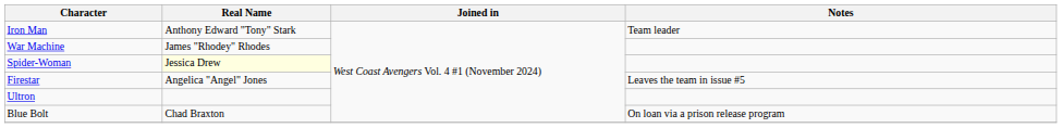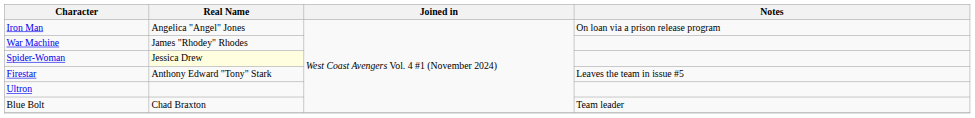Iron Man | Real Name: Anthony Edward "Tony" Stark -> Angelica "Angel" Jones
Iron Man | Notes: Team leader -> On loan via a prison release program
Firestar | Real Name: Angelica "Angel" Jones -> Anthony Edward "Tony" Stark
Blue Bolt | Notes: On loan via a prison release program -> Team leader
